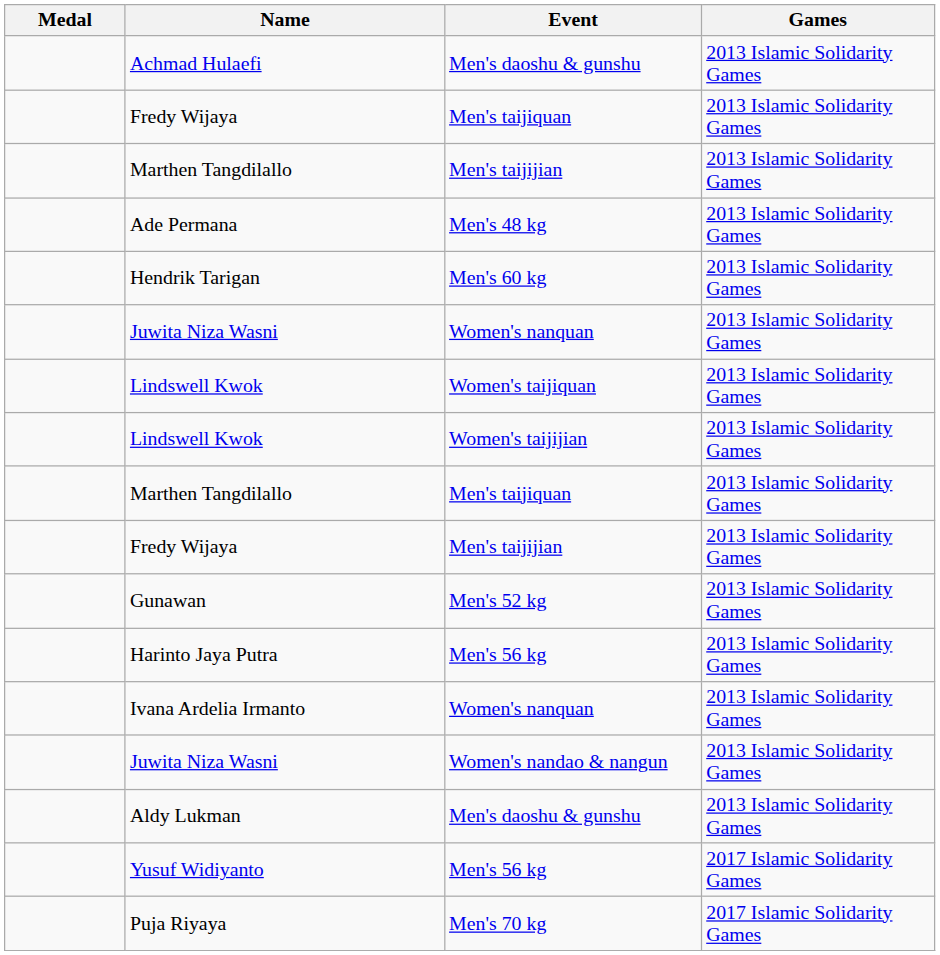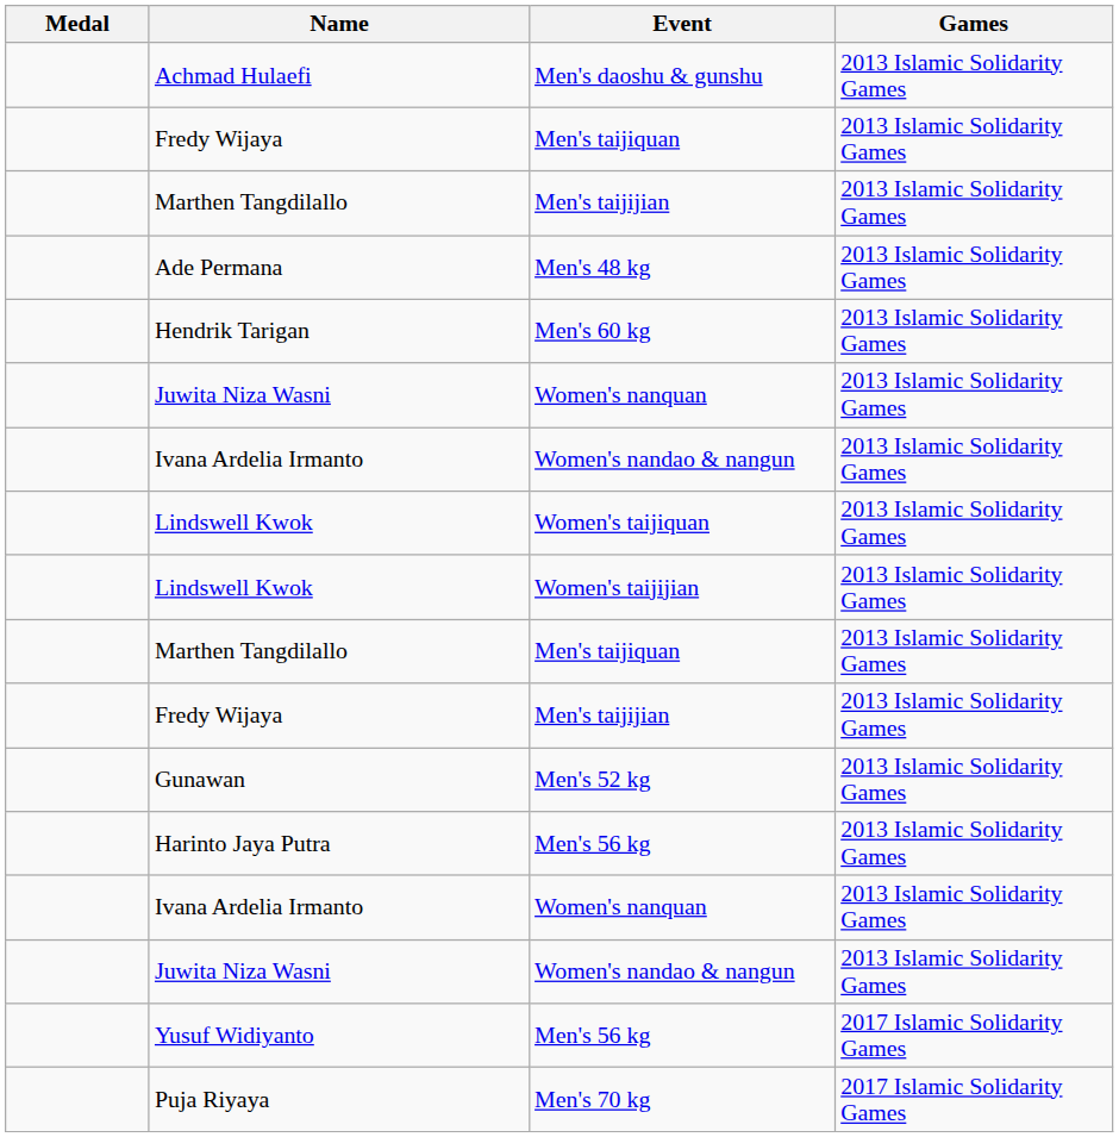+ row: Ivana Ardelia Irmanto | Women's nandao & nangun | 2013 Islamic Solidarity Games
- row: Aldy Lukman | Men's daoshu & gunshu | 2013 Islamic Solidarity Games
